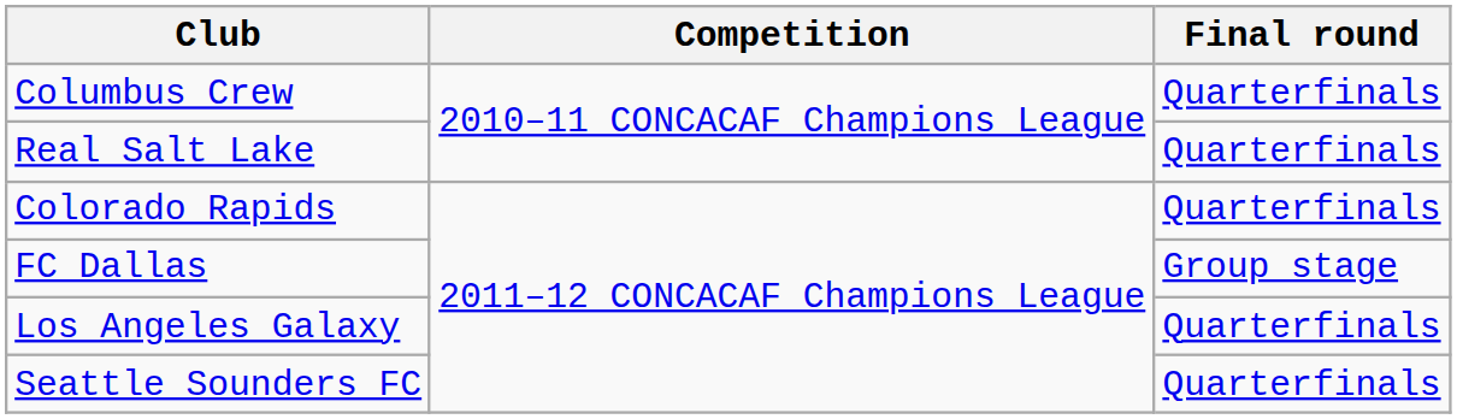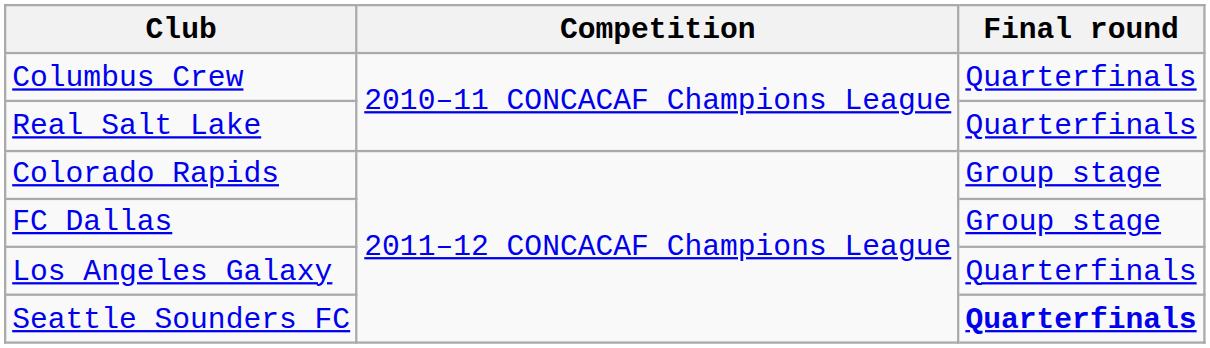Colorado Rapids | Final round: Quarterfinals -> Group stage
Seattle Sounders FC | Final round: normal -> bold
